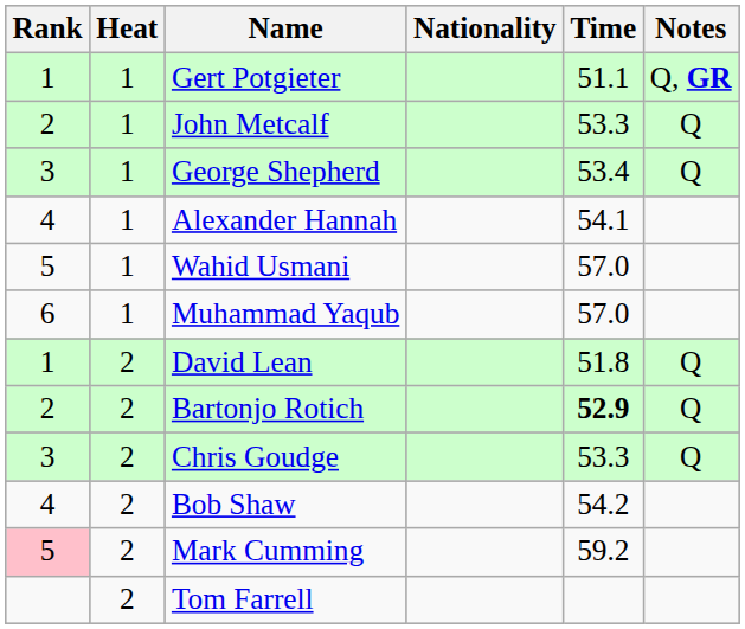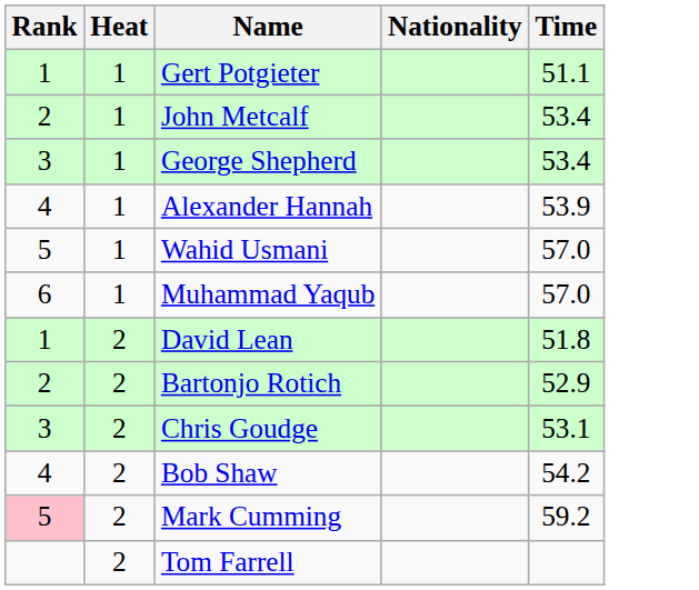- column: Notes | Q, GR | Q | Q | Q | Q | Q
John Metcalf | Time: 53.3 -> 53.4
Alexander Hannah | Time: 54.1 -> 53.9
Bartonjo Rotich | Time: bold -> normal
Chris Goudge | Time: 53.3 -> 53.1
